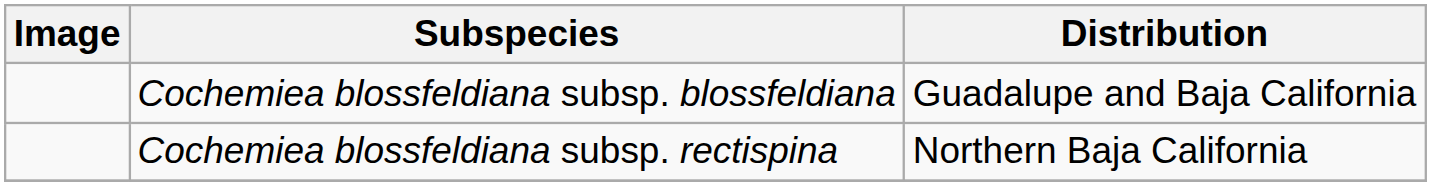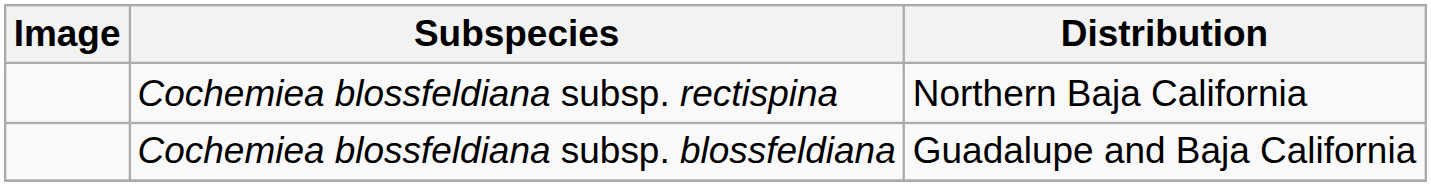rows swapped: Cochemiea blossfeldiana subsp. blossfeldiana <-> Cochemiea blossfeldiana subsp. rectispina
